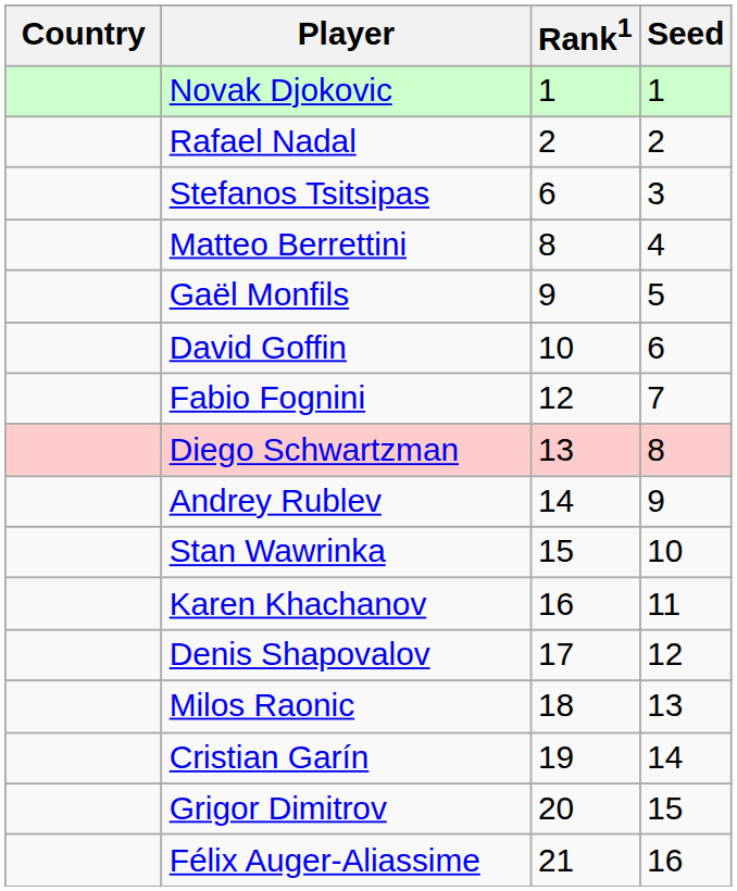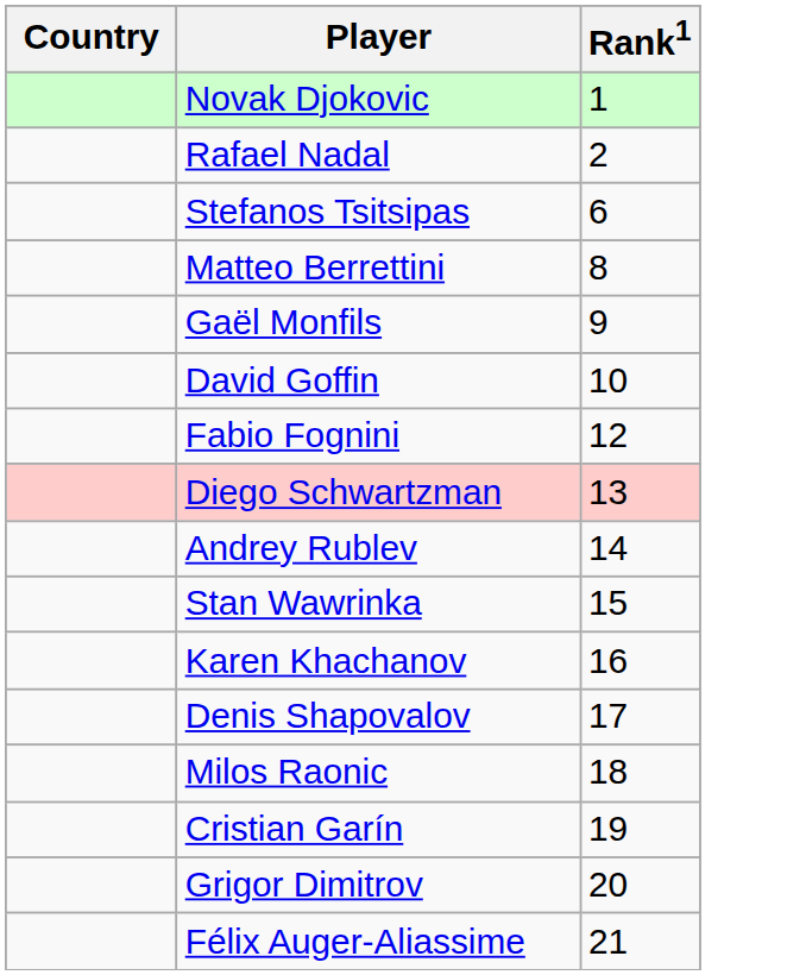- column: Seed | 1 | 2 | 3 | 4 | 5 | 6 | 7 | 8 | 9 | 10 | 11 | 12 | 13 | 14 | 15 | 16
